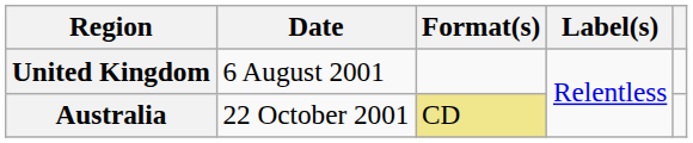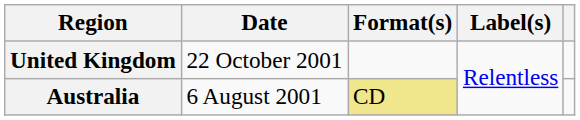United Kingdom | Date: 6 August 2001 -> 22 October 2001
Australia | Date: 22 October 2001 -> 6 August 2001
